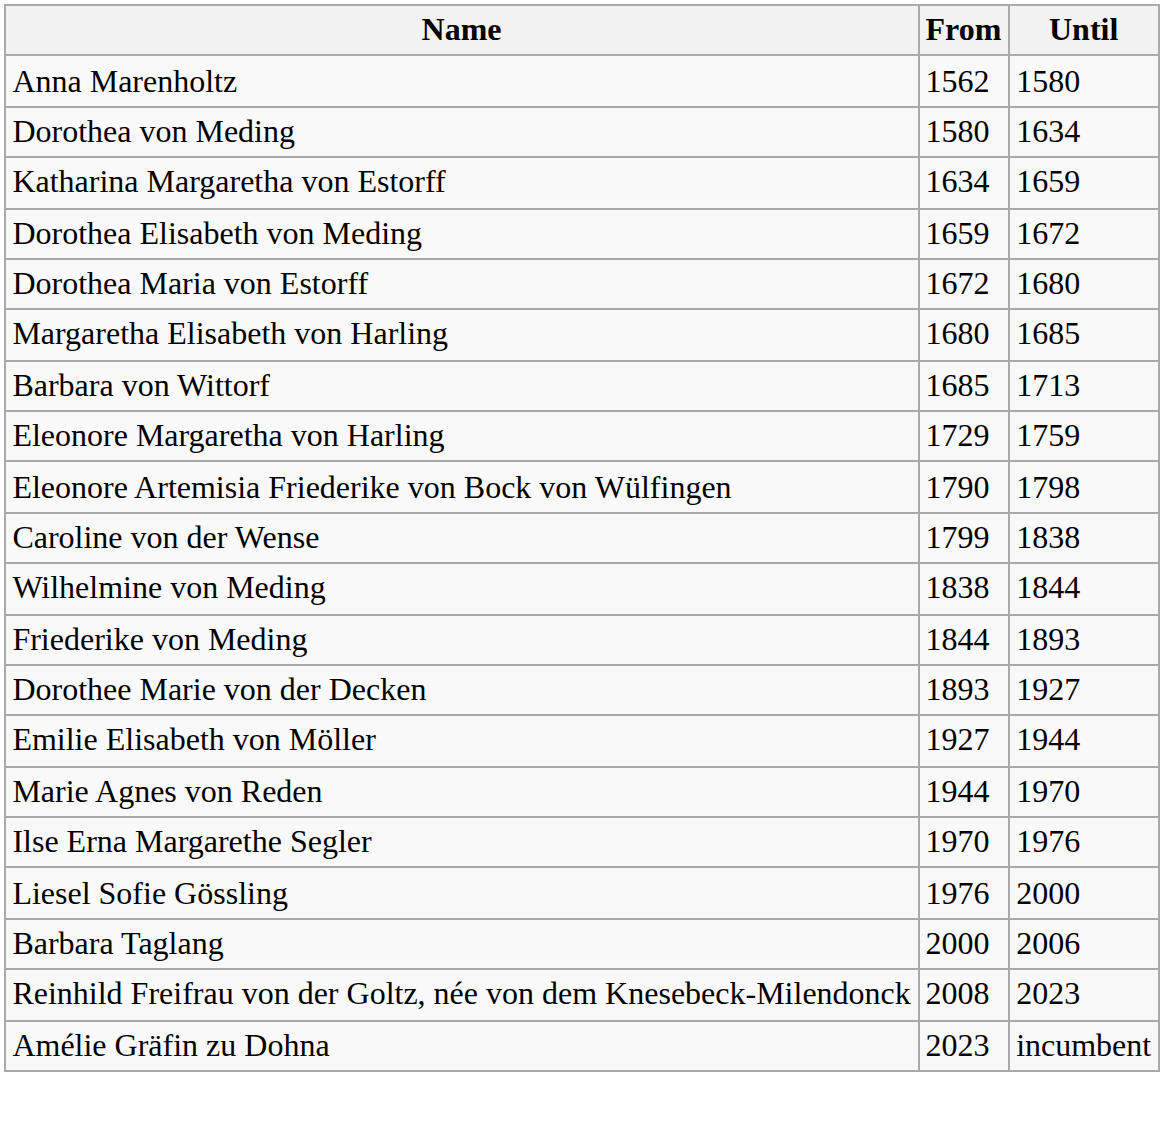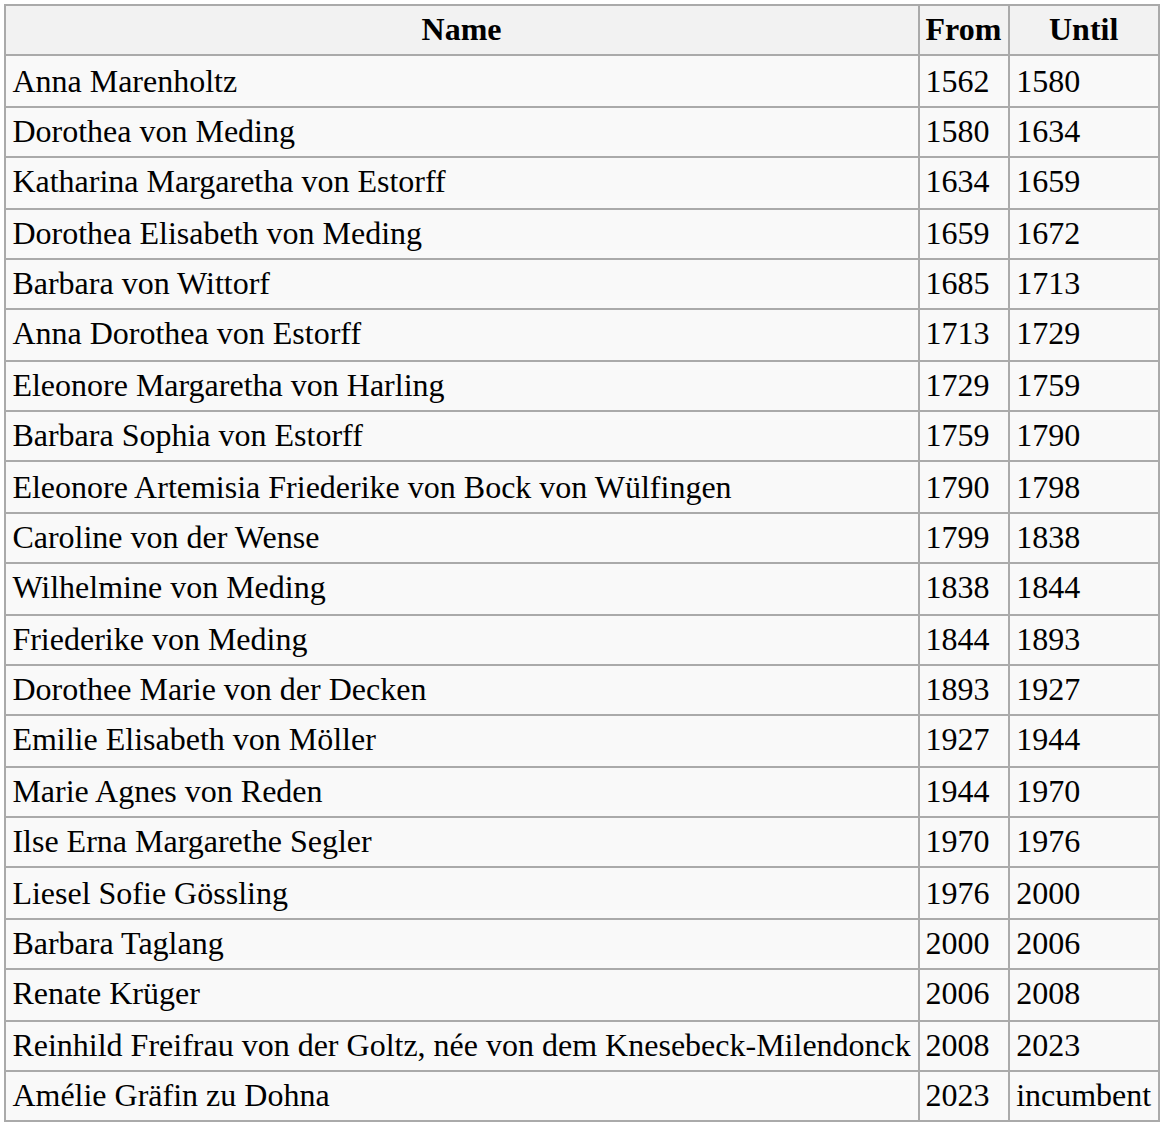- row: Dorothea Maria von Estorff | 1672 | 1680
- row: Margaretha Elisabeth von Harling | 1680 | 1685
+ row: Anna Dorothea von Estorff | 1713 | 1729
+ row: Barbara Sophia von Estorff | 1759 | 1790
+ row: Renate Krüger | 2006 | 2008
